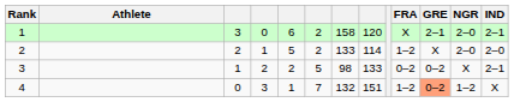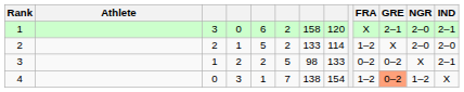4 | column 7: 132 -> 138
4 | column 8: 151 -> 154
